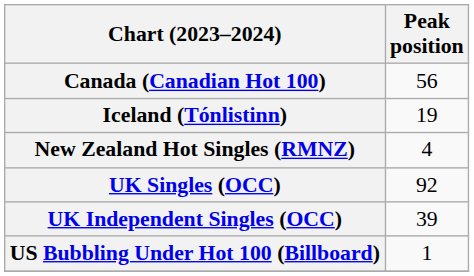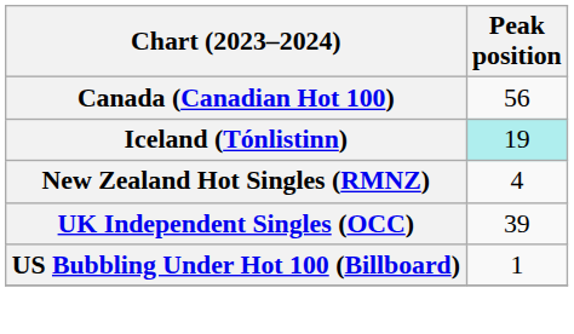Iceland (Tónlistinn) | Peak position: no background -> paleturquoise background
- row: UK Singles (OCC) | 92
